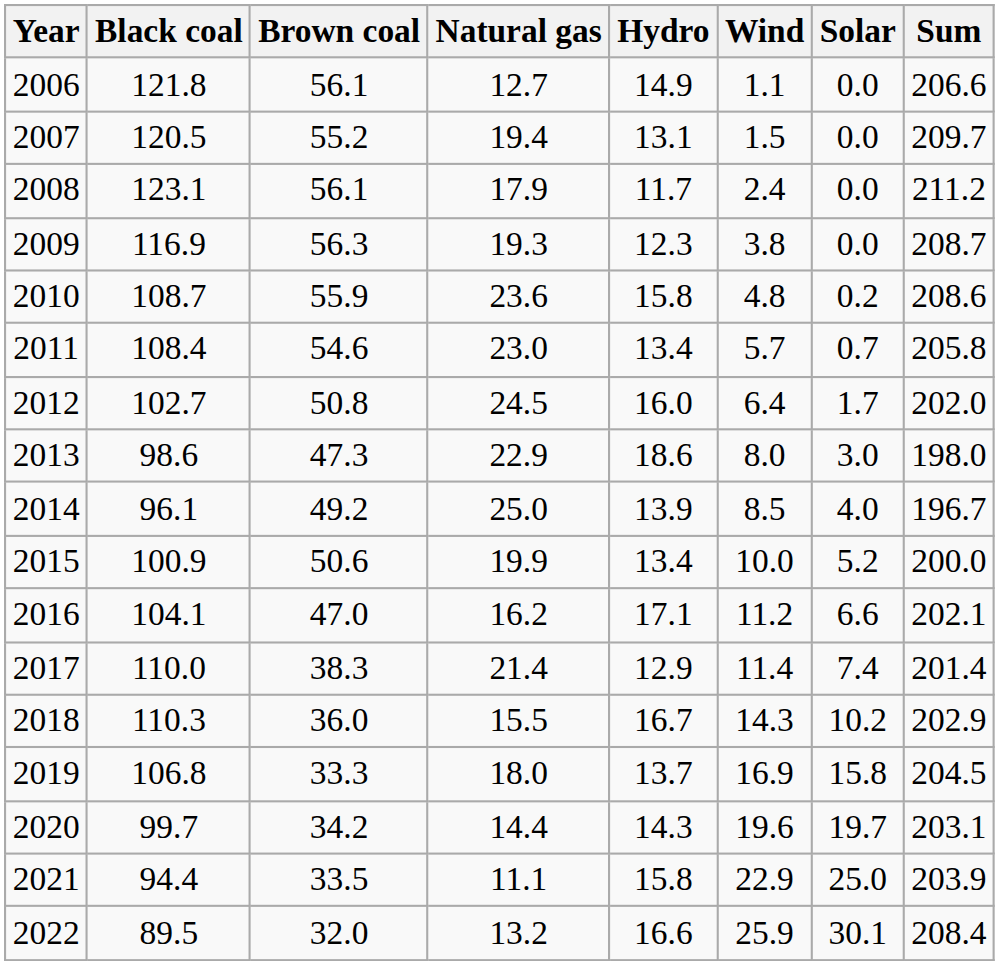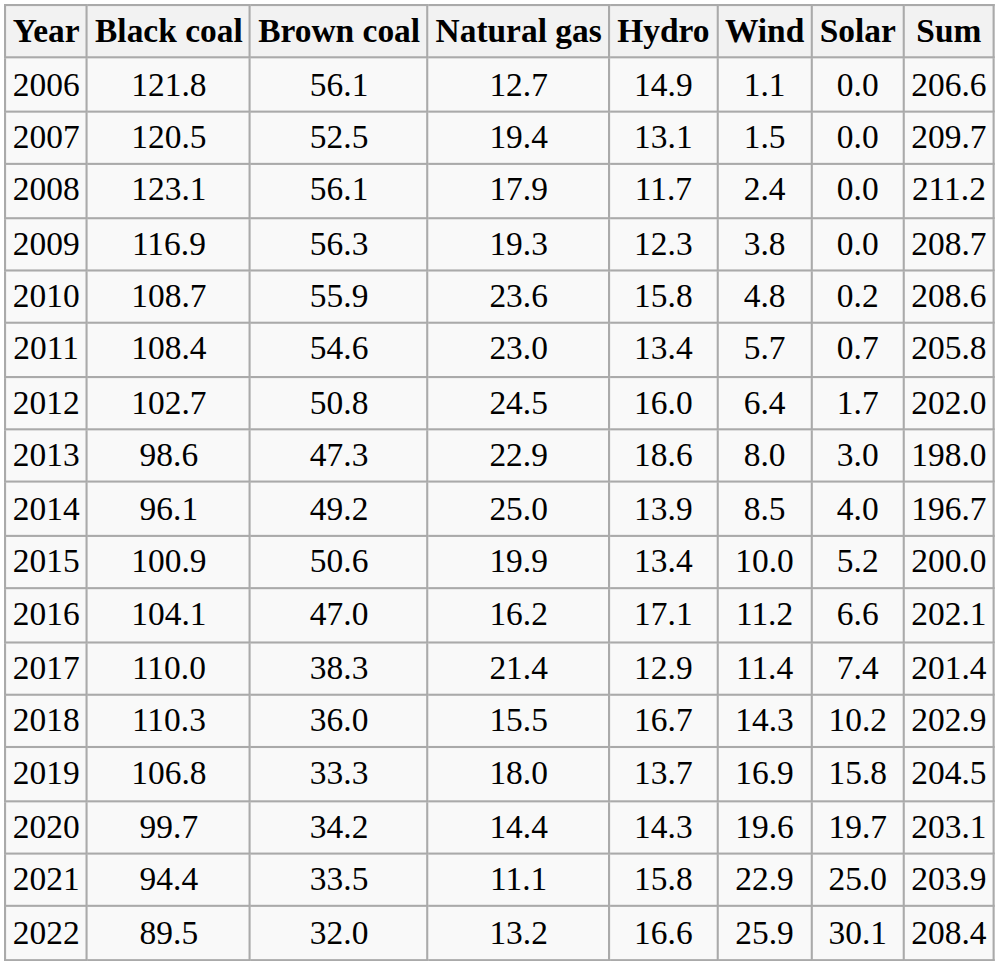2007 | Brown coal: 55.2 -> 52.5
